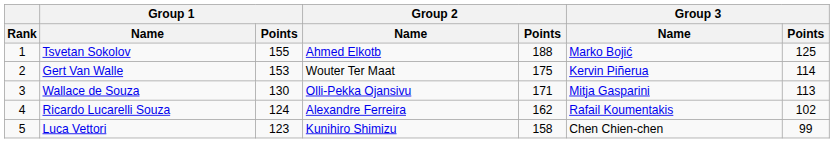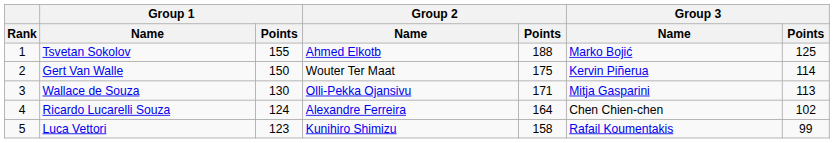Gert Van Walle | Group 1 / Points: 153 -> 150
Ricardo Lucarelli Souza | Group 2 / Points: 162 -> 164
Ricardo Lucarelli Souza | Group 3 / Name: Rafail Koumentakis -> Chen Chien-chen
Luca Vettori | Group 3 / Name: Chen Chien-chen -> Rafail Koumentakis
